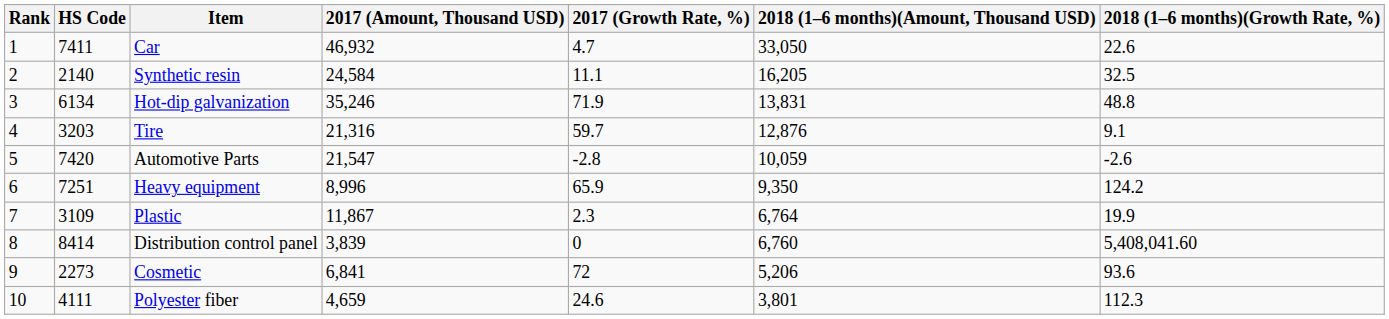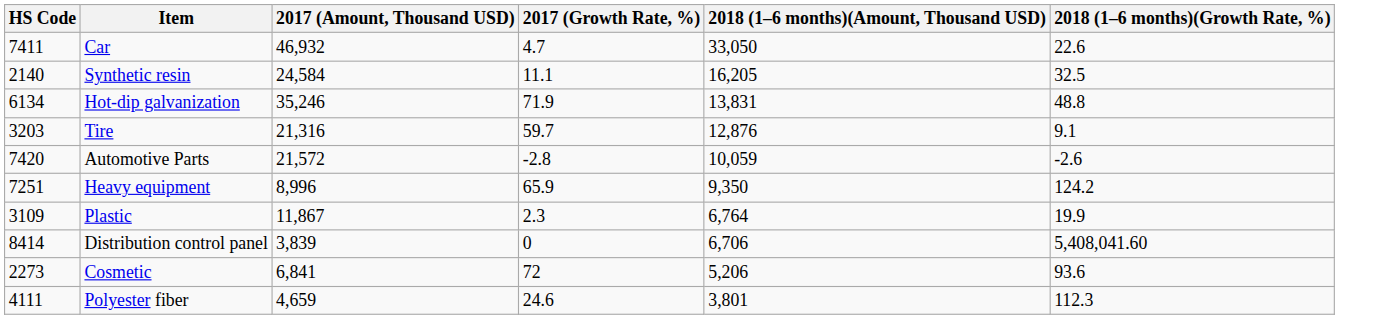- column: Rank | 1 | 2 | 3 | 4 | 5 | 6 | 7 | 8 | 9 | 10
Automotive Parts | 2017 (Amount, Thousand USD): 21,547 -> 21,572
Distribution control panel | 2018 (1–6 months)(Amount, Thousand USD): 6,760 -> 6,706
